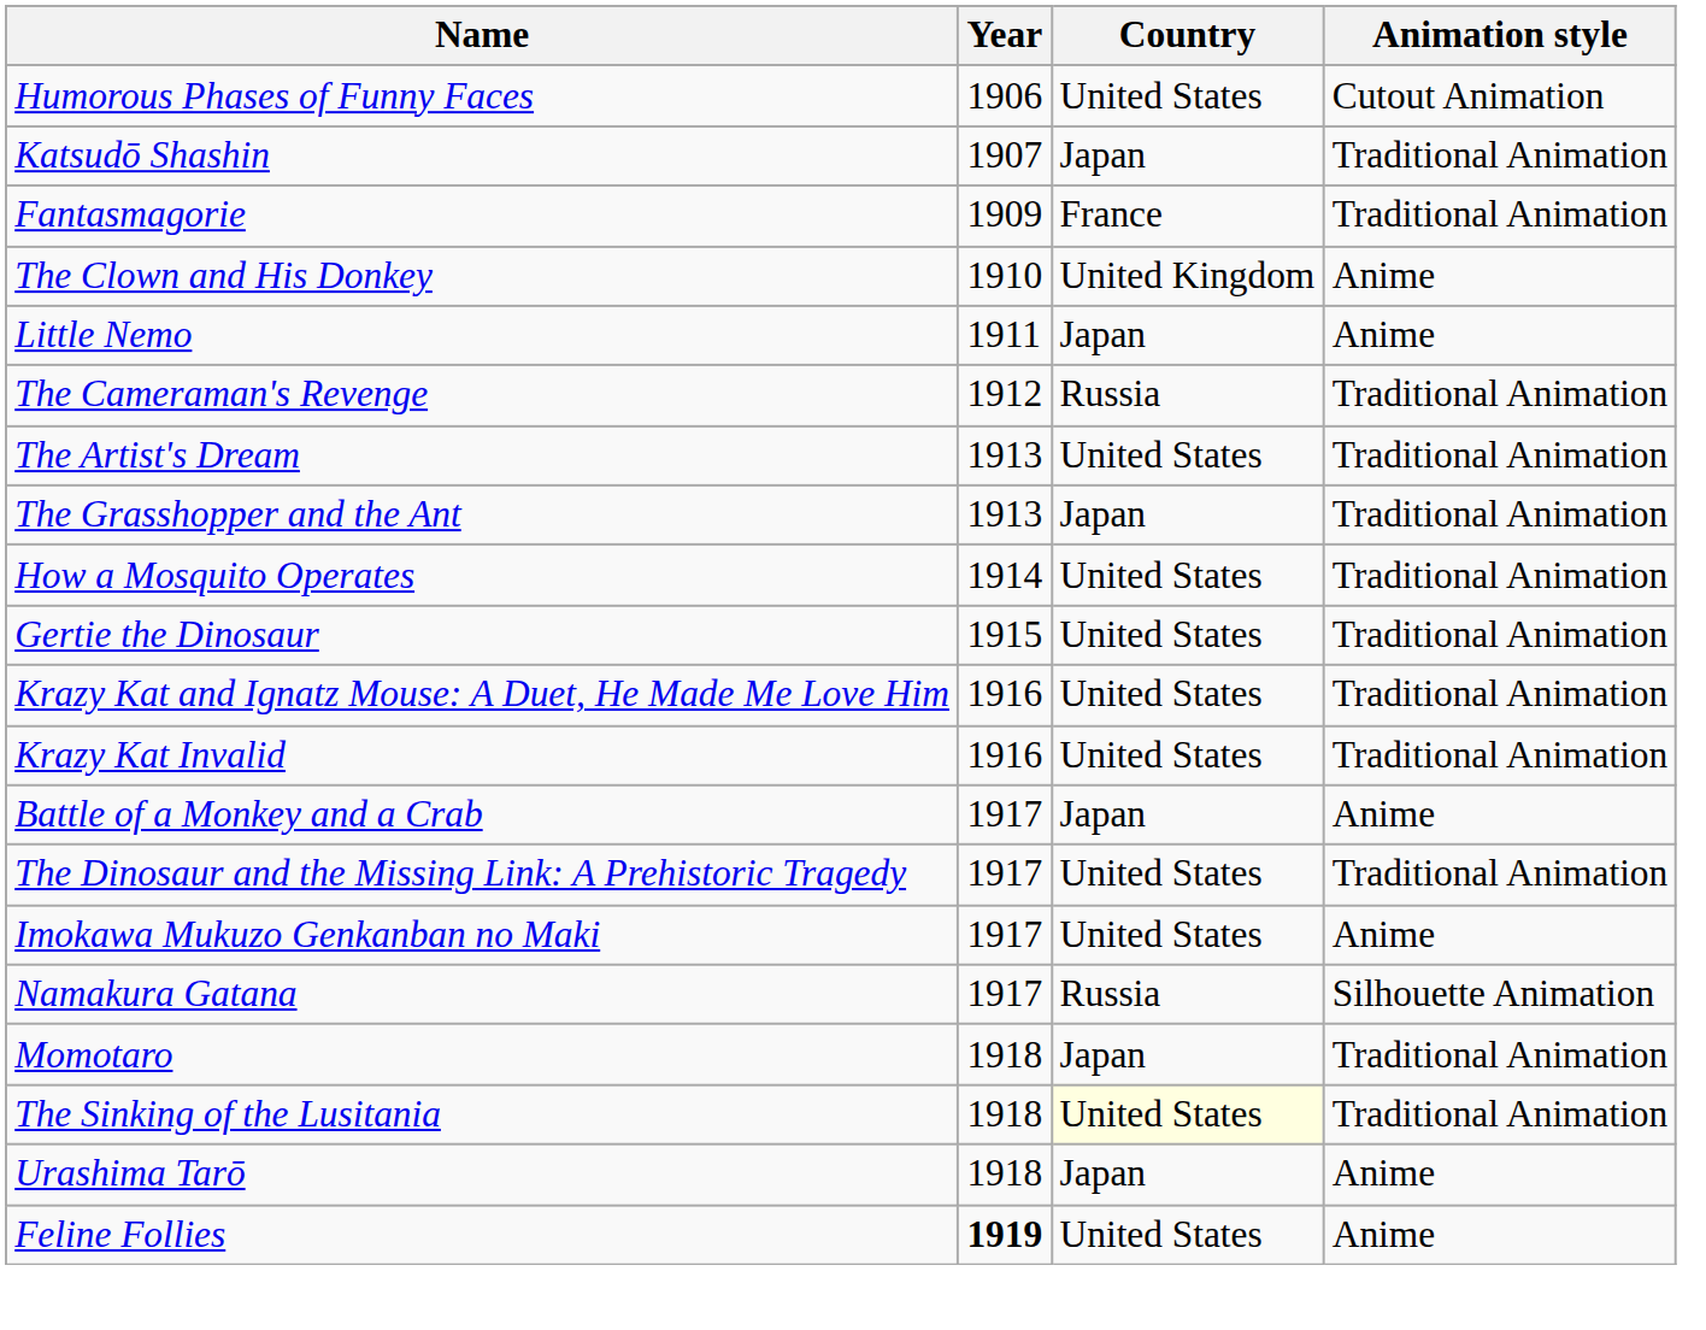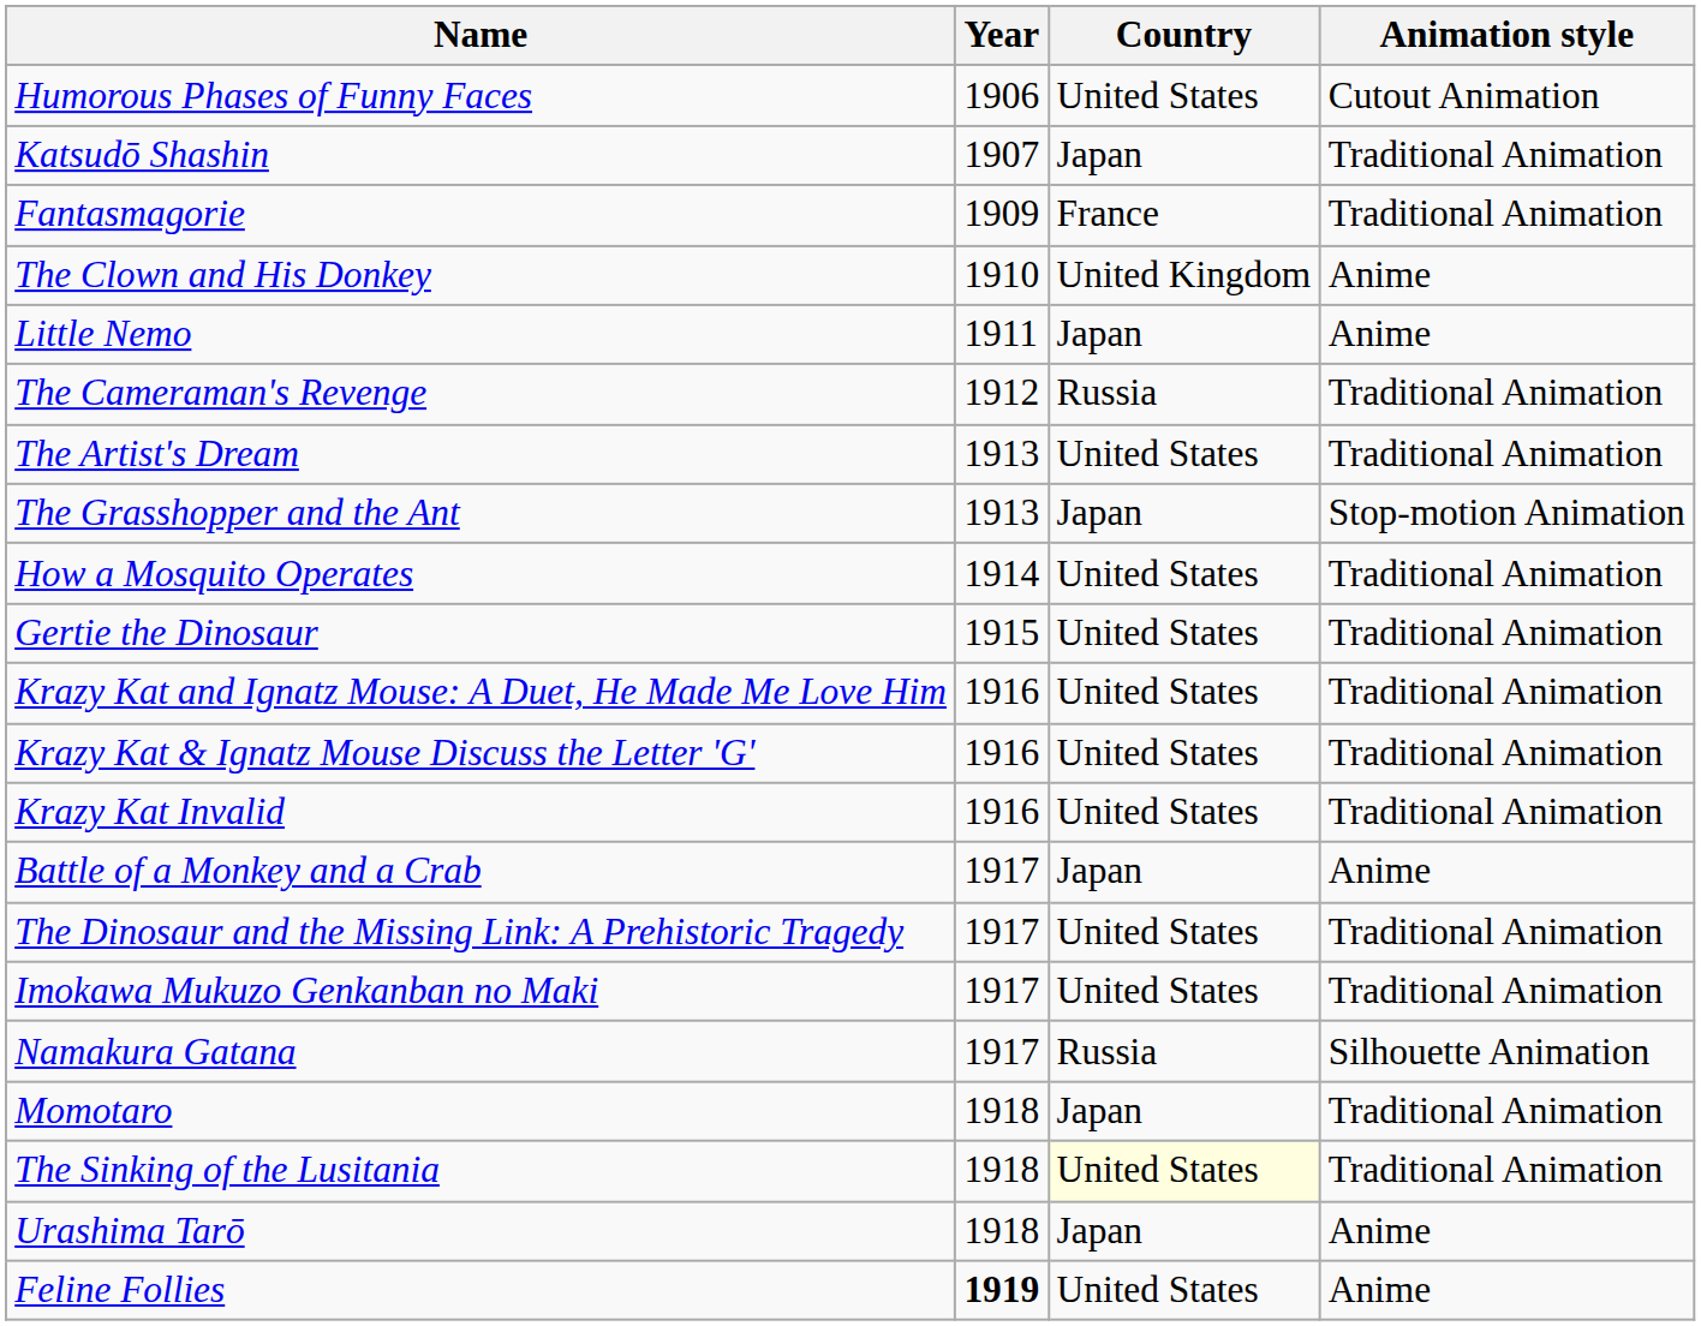The Grasshopper and the Ant | Animation style: Traditional Animation -> Stop-motion Animation
+ row: Krazy Kat & Ignatz Mouse Discuss the Letter 'G' | 1916 | United States | Traditional Animation
Imokawa Mukuzo Genkanban no Maki | Animation style: Anime -> Traditional Animation
